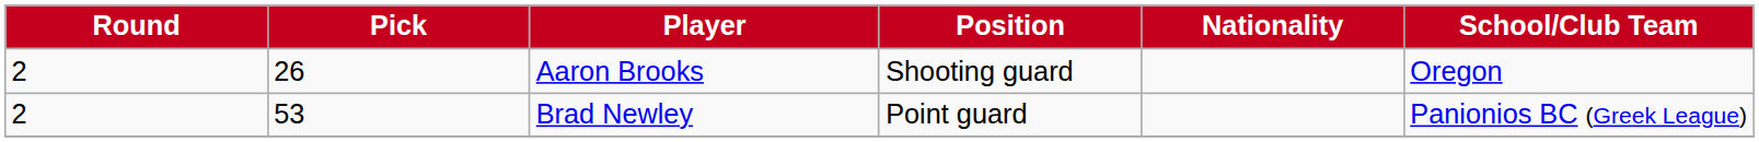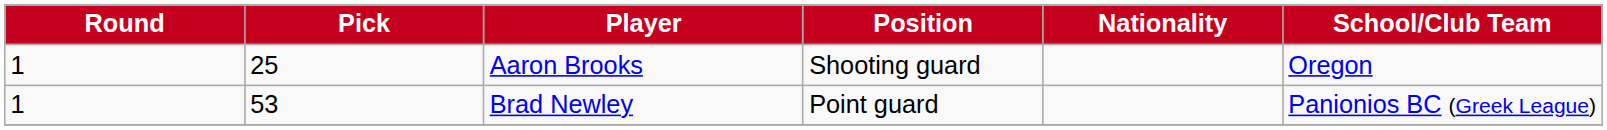Aaron Brooks | Round: 2 -> 1
Aaron Brooks | Pick: 26 -> 25
Brad Newley | Round: 2 -> 1
